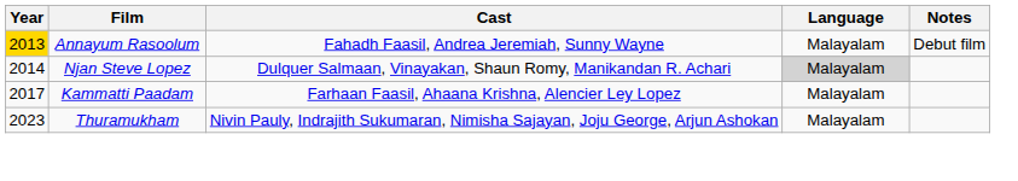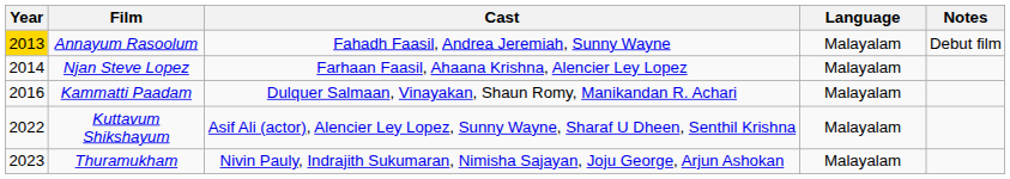Njan Steve Lopez | Cast: Dulquer Salmaan, Vinayakan, Shaun Romy, Manikandan R. Achari -> Farhaan Faasil, Ahaana Krishna, Alencier Ley Lopez
Njan Steve Lopez | Language: lightgrey background -> no background
Kammatti Paadam | Year: 2017 -> 2016
Kammatti Paadam | Cast: Farhaan Faasil, Ahaana Krishna, Alencier Ley Lopez -> Dulquer Salmaan, Vinayakan, Shaun Romy, Manikandan R. Achari
+ row: 2022 | Kuttavum Shikshayum | Asif Ali (actor), Alencier Ley Lopez, Sunny Wayne, Sharaf U Dheen, Senthil Krishna | Malayalam
